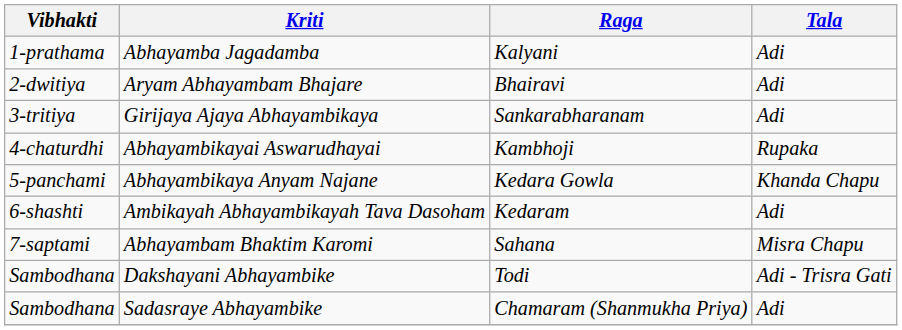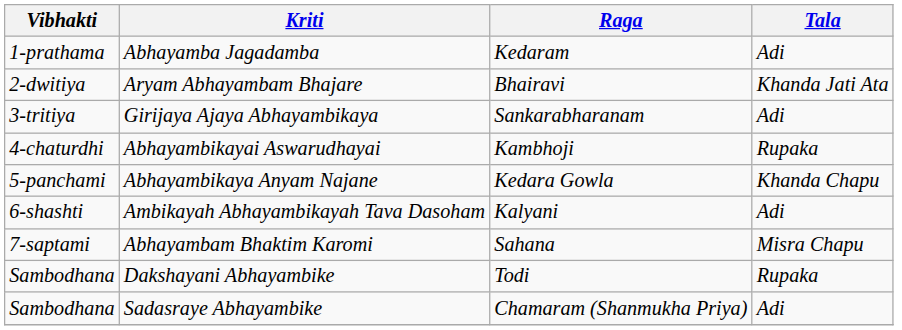Abhayamba Jagadamba | Raga: Kalyani -> Kedaram
Aryam Abhayambam Bhajare | Tala: Adi -> Khanda Jati Ata
Ambikayah Abhayambikayah Tava Dasoham | Raga: Kedaram -> Kalyani
Dakshayani Abhayambike | Tala: Adi - Trisra Gati -> Rupaka
